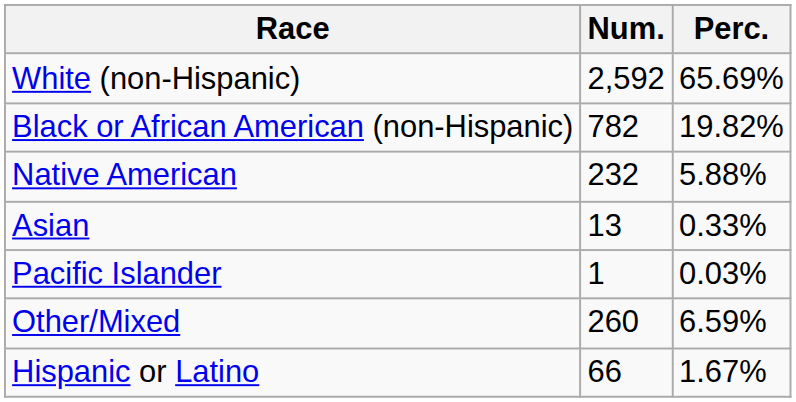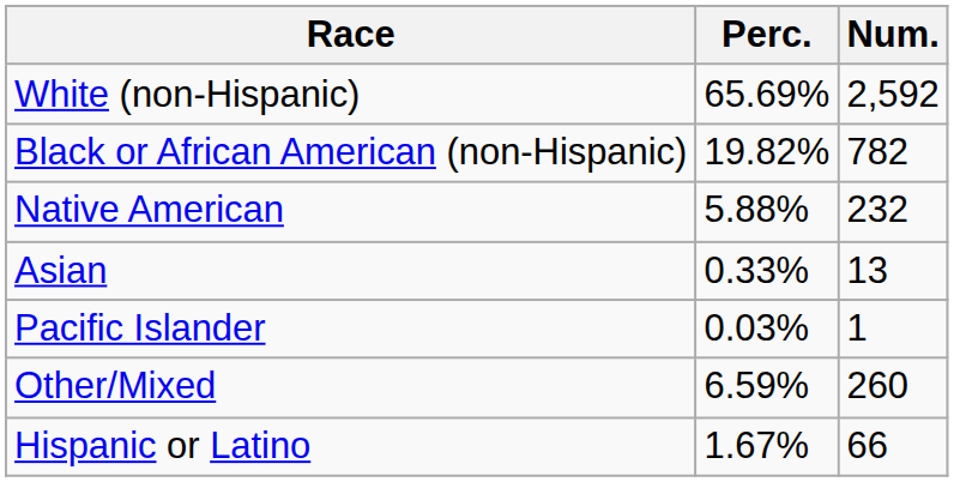columns swapped: Num. <-> Perc.
